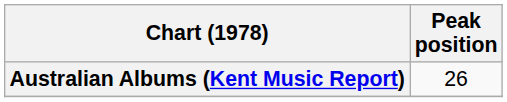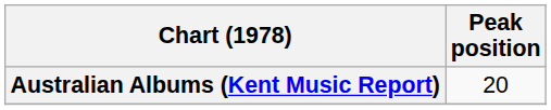Australian Albums (Kent Music Report) | Peak position: 26 -> 20
